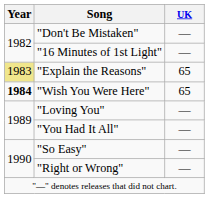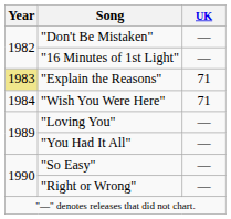"Explain the Reasons" | UK: 65 -> 71
"Wish You Were Here" | Year: bold -> normal
"Wish You Were Here" | UK: 65 -> 71
